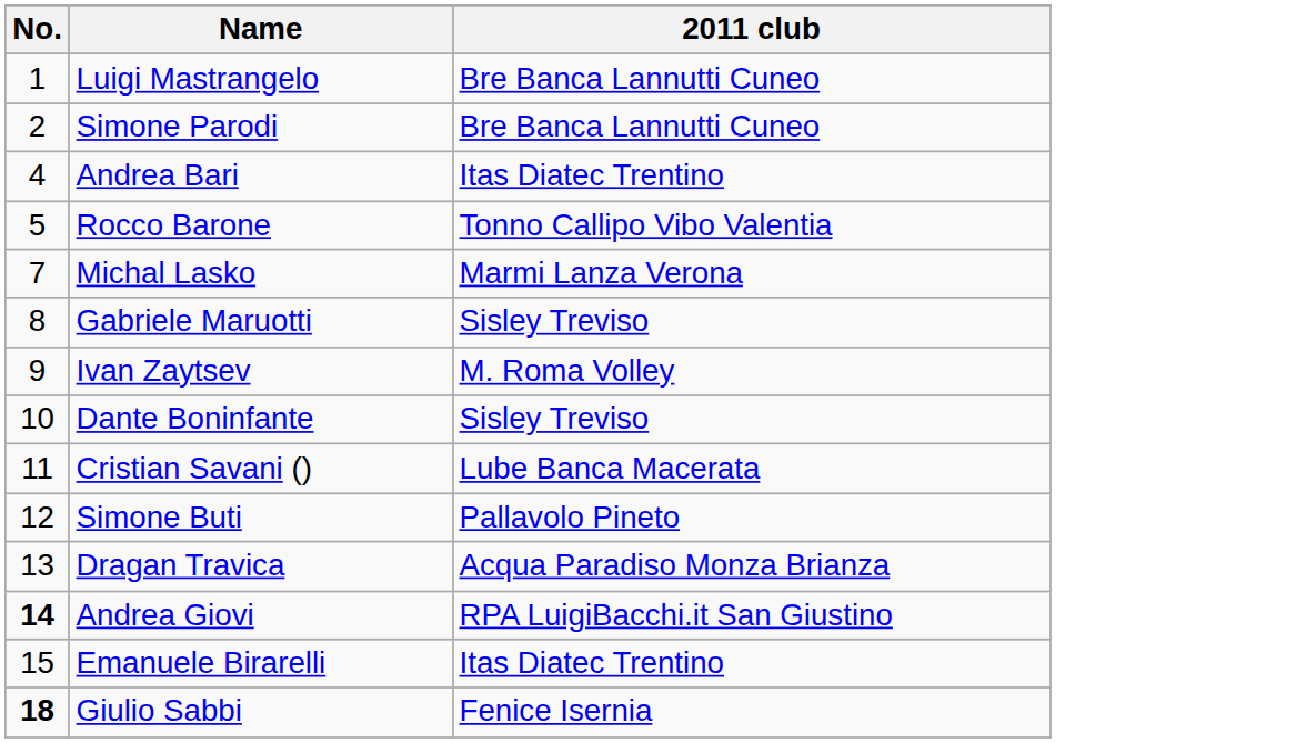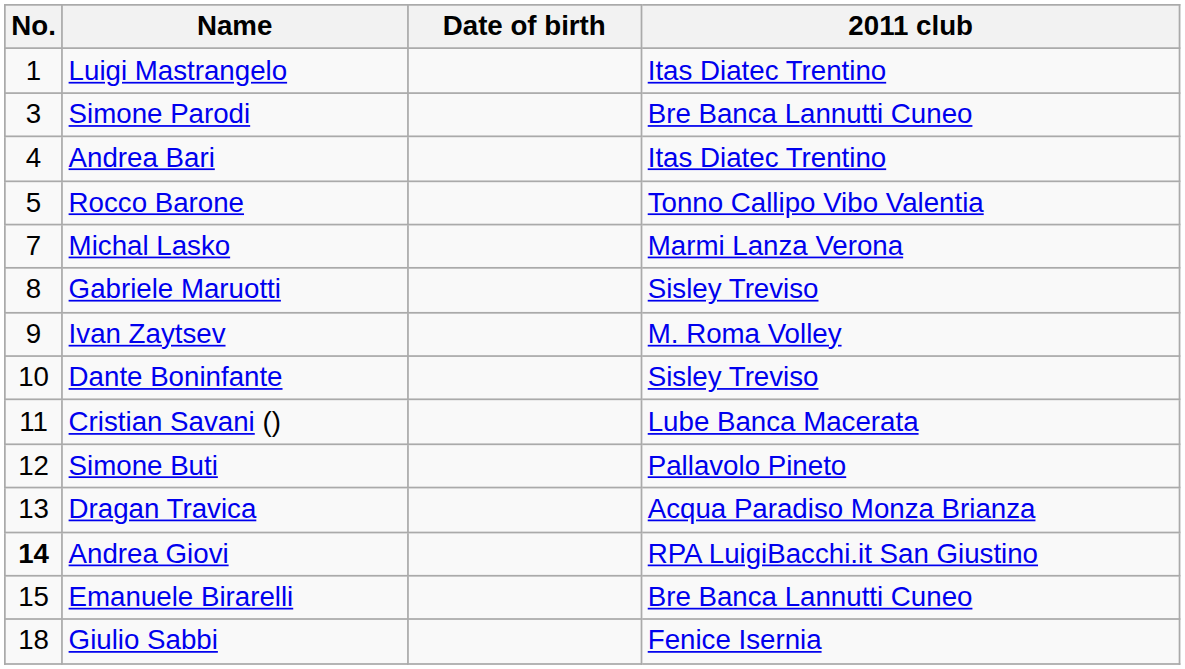+ column: Date of birth
Luigi Mastrangelo | 2011 club: Bre Banca Lannutti Cuneo -> Itas Diatec Trentino
Simone Parodi | No.: 2 -> 3
Emanuele Birarelli | 2011 club: Itas Diatec Trentino -> Bre Banca Lannutti Cuneo
Giulio Sabbi | No.: bold -> normal
